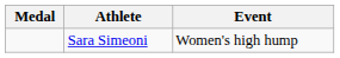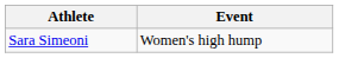- column: Medal
